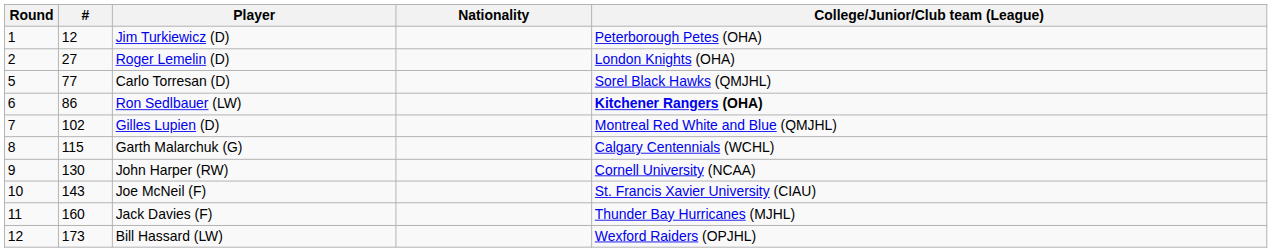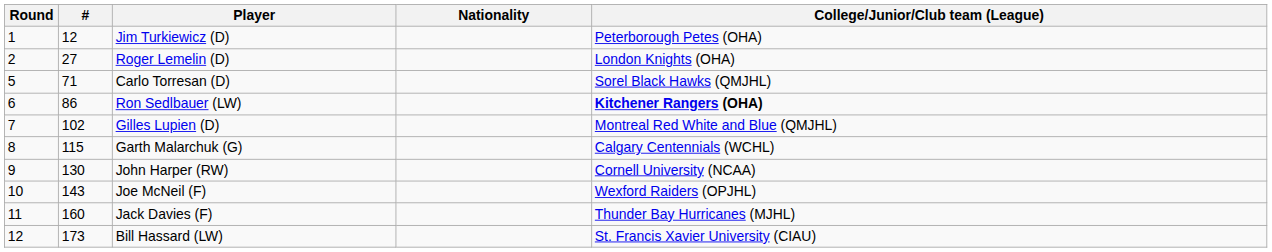Carlo Torresan (D) | #: 77 -> 71
Joe McNeil (F) | College/Junior/Club team (League): St. Francis Xavier University (CIAU) -> Wexford Raiders (OPJHL)
Bill Hassard (LW) | College/Junior/Club team (League): Wexford Raiders (OPJHL) -> St. Francis Xavier University (CIAU)
